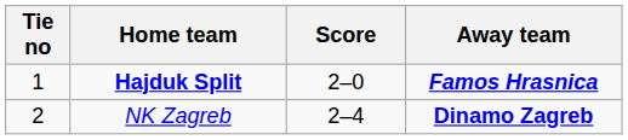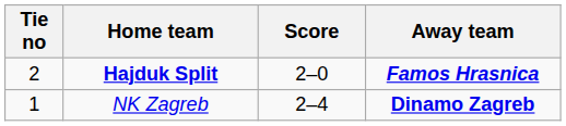Hajduk Split | Tie no: 1 -> 2
NK Zagreb | Tie no: 2 -> 1
